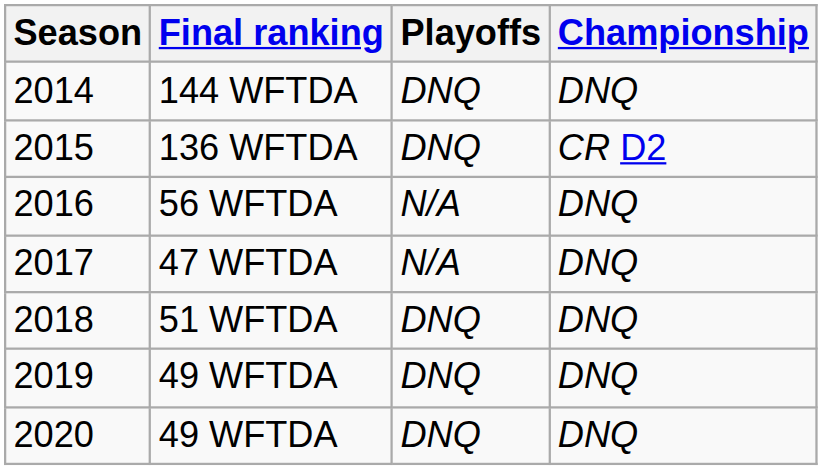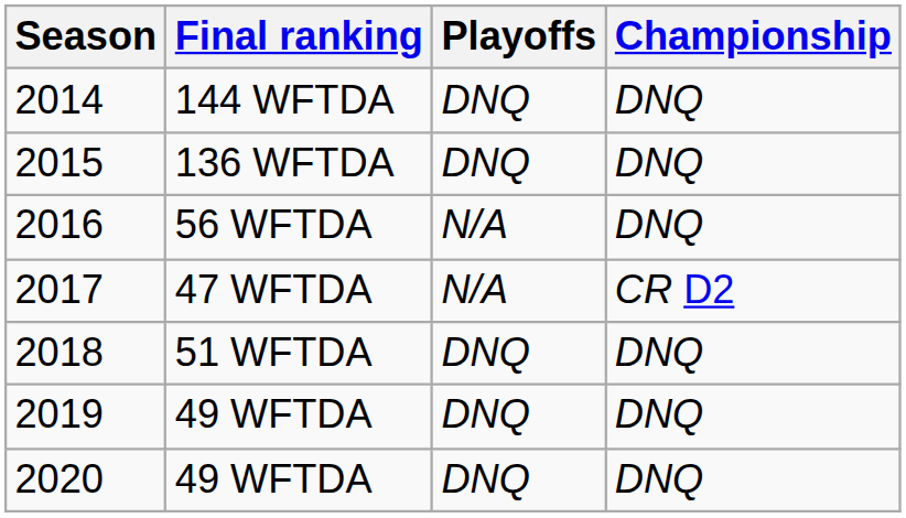2015 | Championship: CR D2 -> DNQ
2017 | Championship: DNQ -> CR D2
